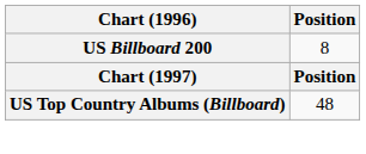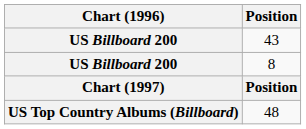+ row: US Billboard 200 | 43
